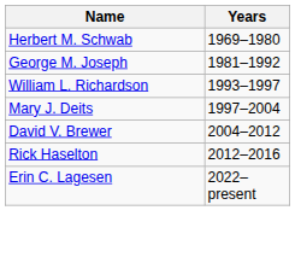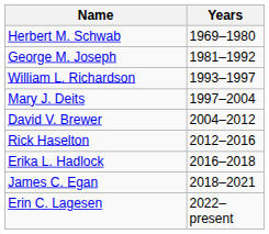+ row: Erika L. Hadlock | 2016–2018
+ row: James C. Egan | 2018–2021
